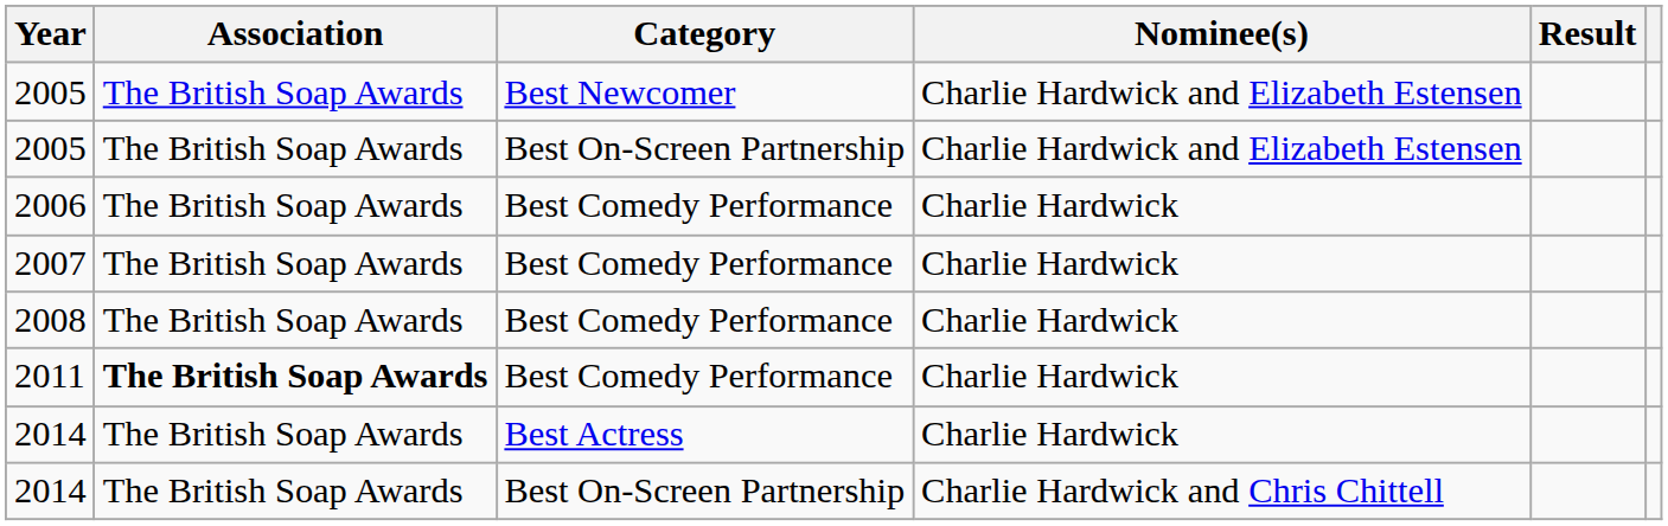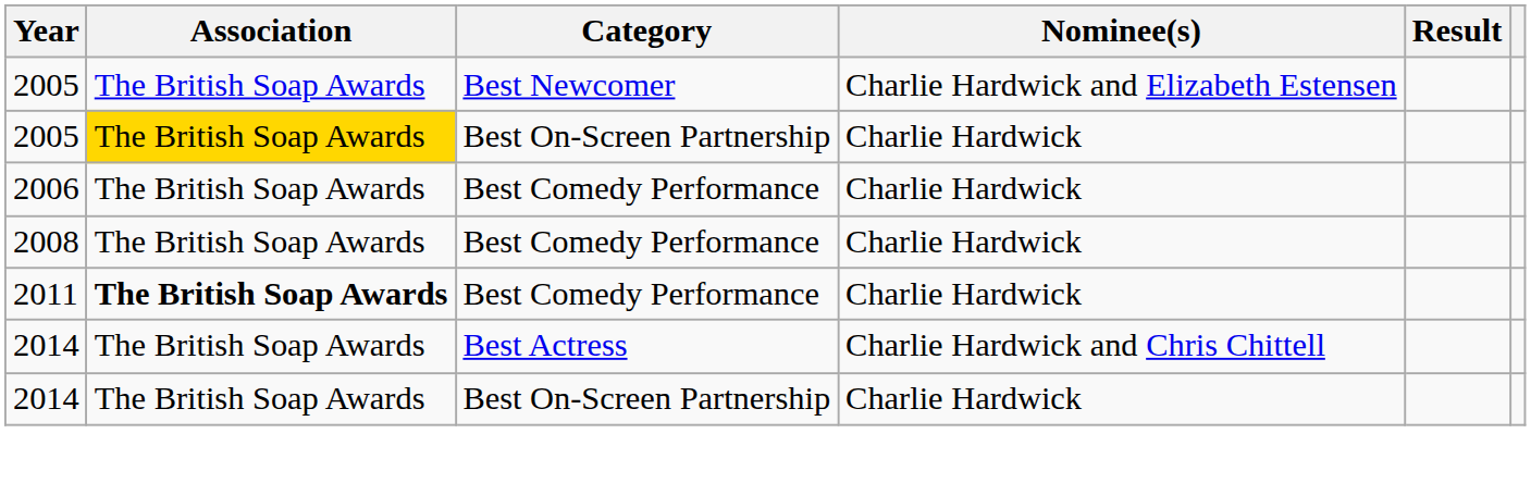2005 / Best On-Screen Partnership | Association: no background -> gold background
2005 / Best On-Screen Partnership | Nominee(s): Charlie Hardwick and Elizabeth Estensen -> Charlie Hardwick
- row: 2007 | The British Soap Awards | Best Comedy Performance | Charlie Hardwick
2014 / Best Actress | Nominee(s): Charlie Hardwick -> Charlie Hardwick and Chris Chittell
2014 / Best On-Screen Partnership | Nominee(s): Charlie Hardwick and Chris Chittell -> Charlie Hardwick
